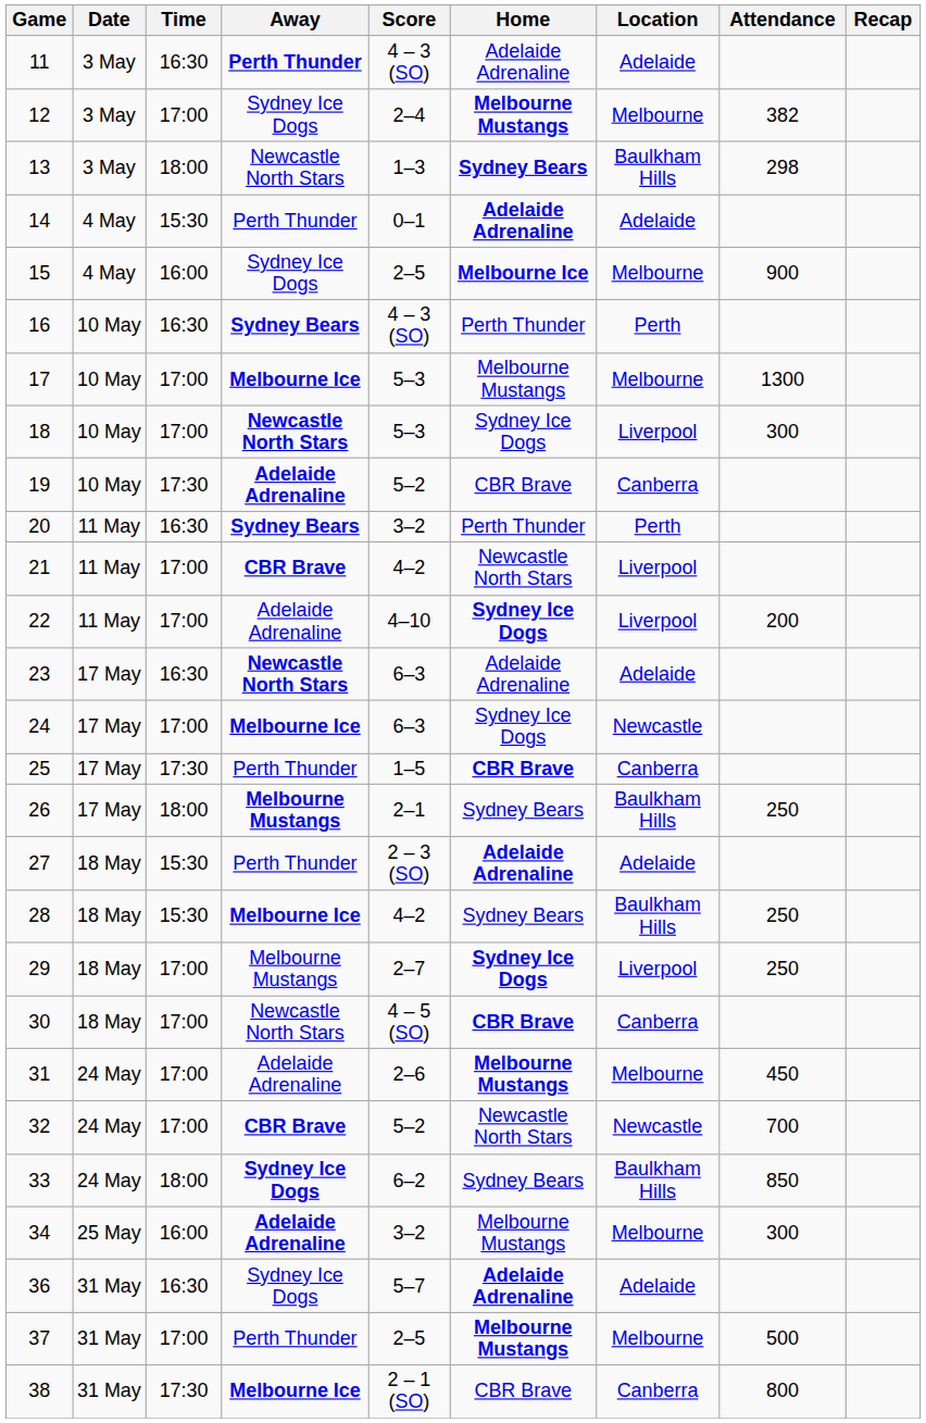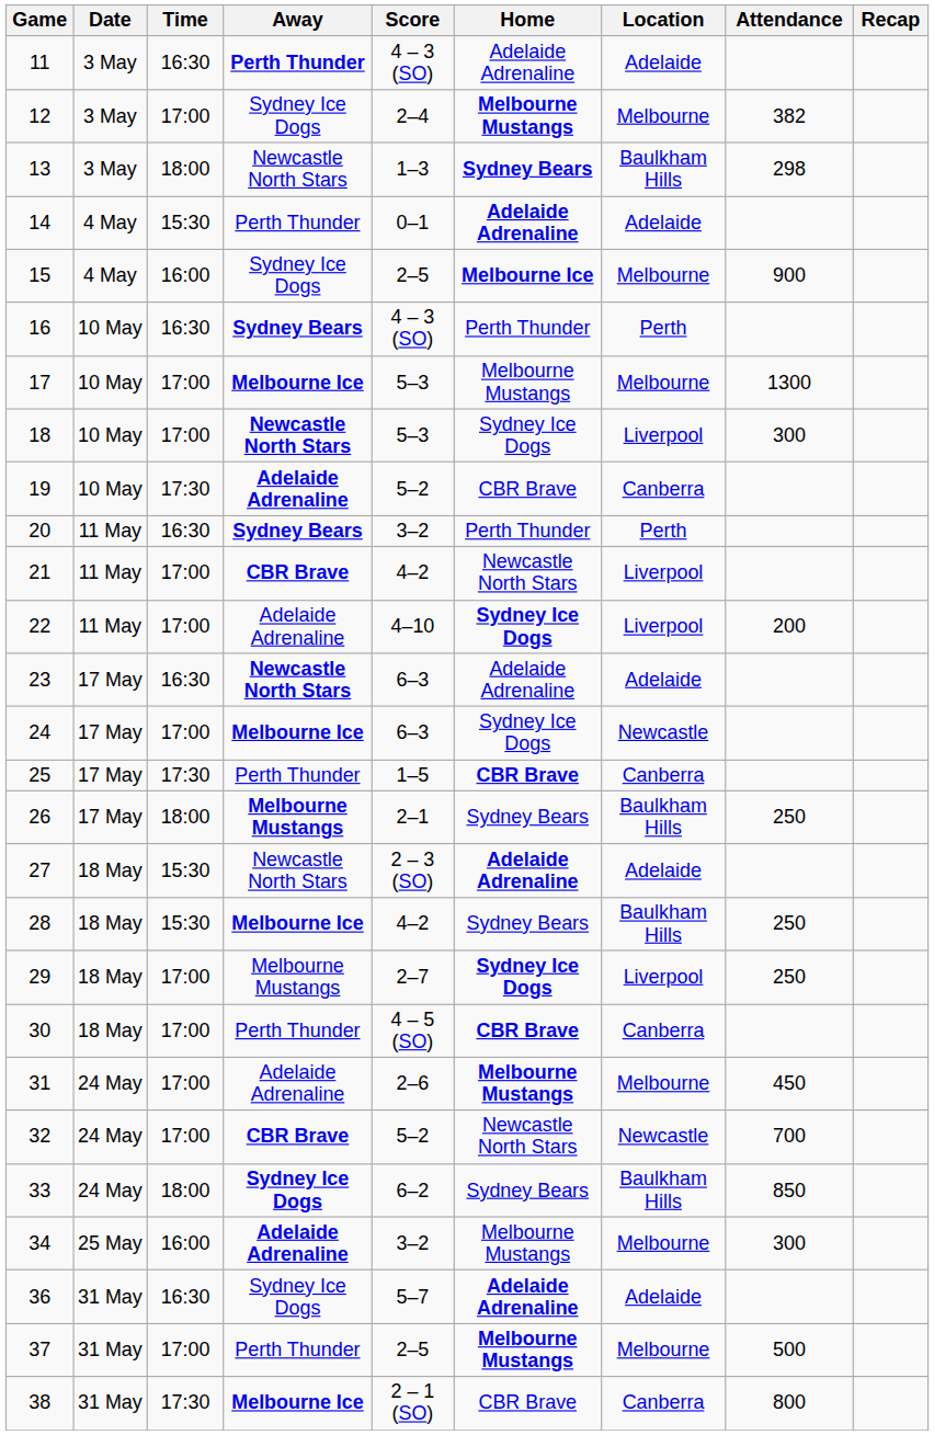27 | Away: Perth Thunder -> Newcastle North Stars
30 | Away: Newcastle North Stars -> Perth Thunder
